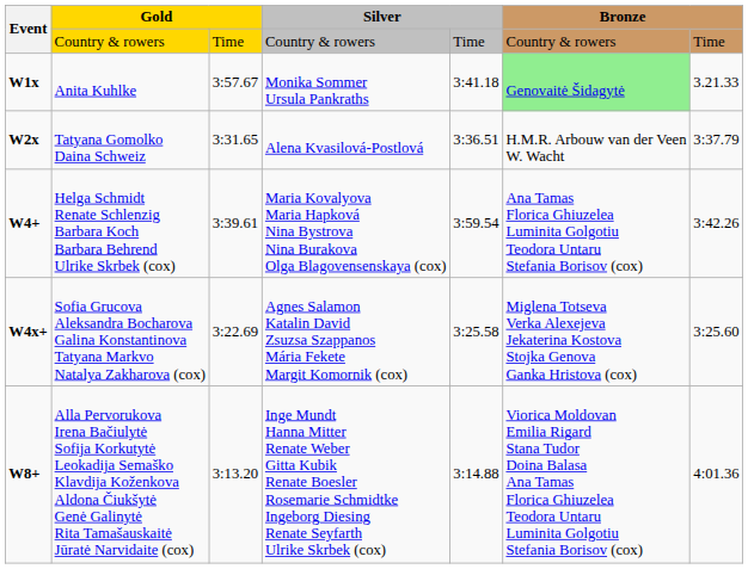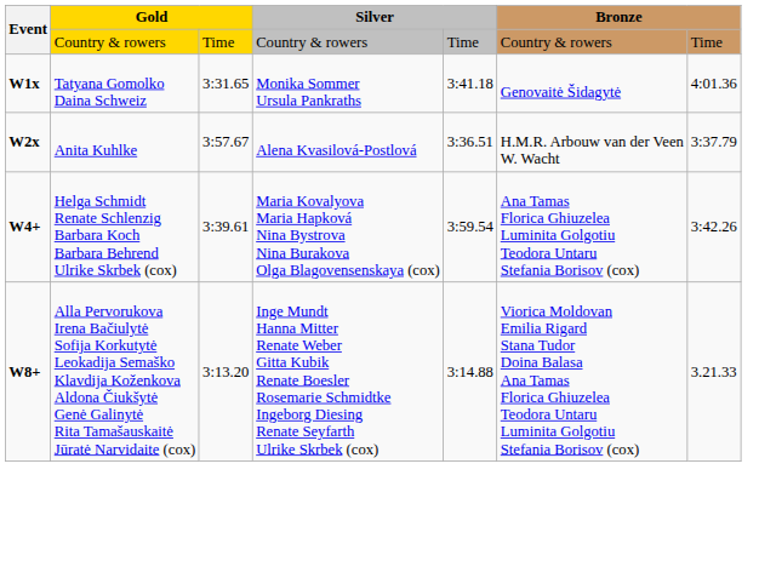W1x | column 2: Anita Kuhlke -> Tatyana Gomolko Daina Schweiz
W1x | column 3: 3:57.67 -> 3:31.65
W1x | column 6: lightgreen background -> no background
W1x | column 7: 3.21.33 -> 4:01.36
W2x | column 2: Tatyana Gomolko Daina Schweiz -> Anita Kuhlke
W2x | column 3: 3:31.65 -> 3:57.67
- row: W4x+ | Sofia Grucova Aleksandra Bocharova Galina Konstantinova Tatyana Markvo Natalya Zakharova (cox) | 3:22.69 | Agnes Salamon Katalin David Zsuzsa Szappanos Mária Fekete Margit Komornik (cox) | 3:25.58 | Miglena Totseva Verka Alexejeva Jekaterina Kostova Stojka Genova Ganka Hristova (cox) | 3:25.60
W8+ | column 7: 4:01.36 -> 3.21.33
